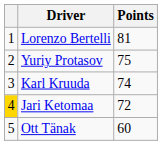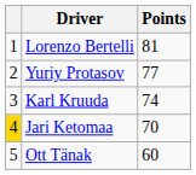Yuriy Protasov | Points: 75 -> 77
Jari Ketomaa | Points: 72 -> 70
